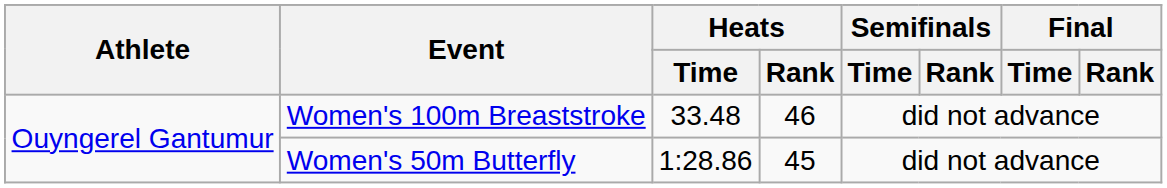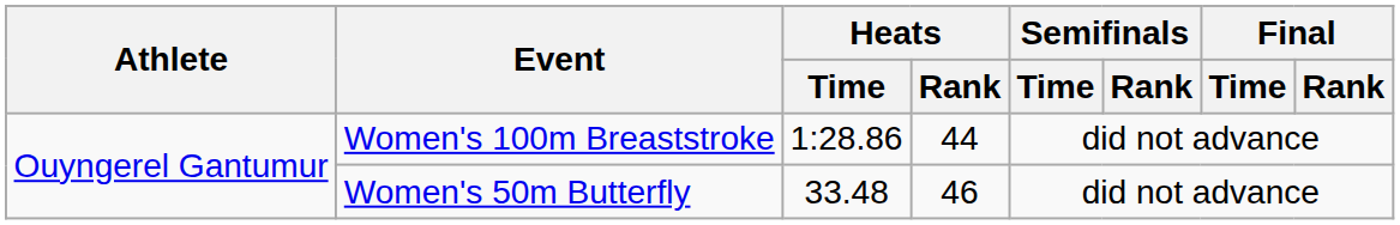Women's 100m Breaststroke | Heats / Time: 33.48 -> 1:28.86
Women's 100m Breaststroke | Heats / Rank: 46 -> 44
Women's 50m Butterfly | Heats / Time: 1:28.86 -> 33.48
Women's 50m Butterfly | Heats / Rank: 45 -> 46
